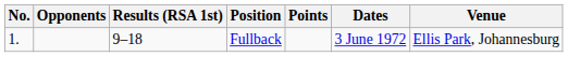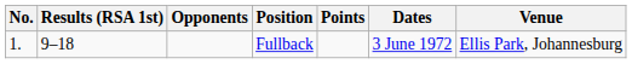columns swapped: Opponents <-> Results (RSA 1st)
